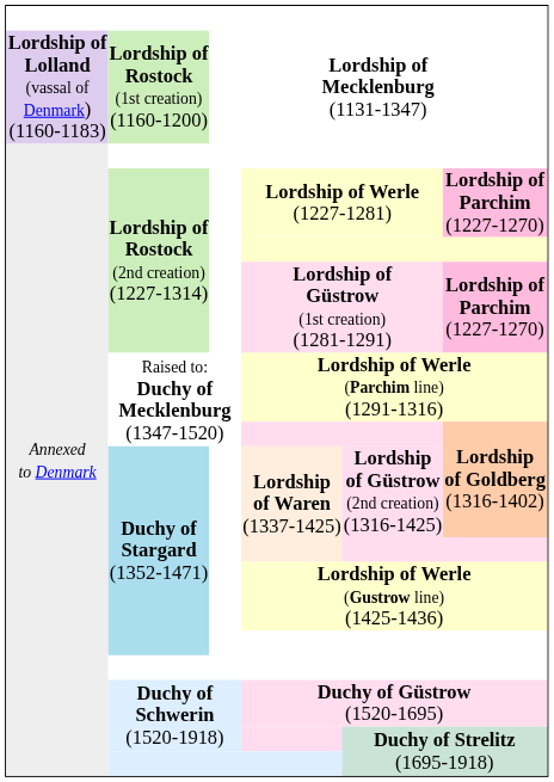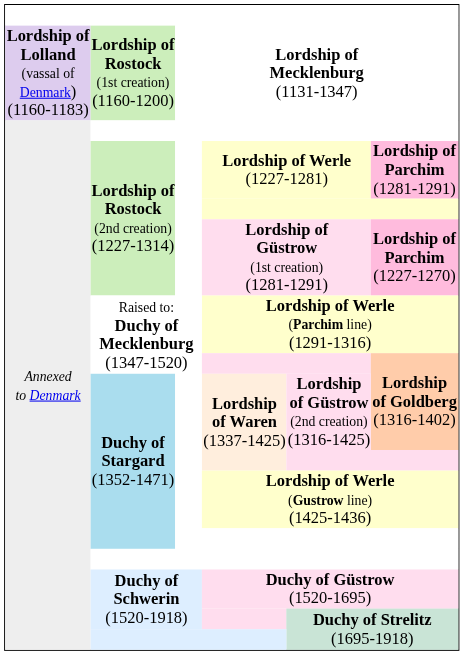Lordship of Werle (1227-1281) | column 6: Lordship of Parchim (1227-1270) -> Lordship of Parchim (1281-1291)
